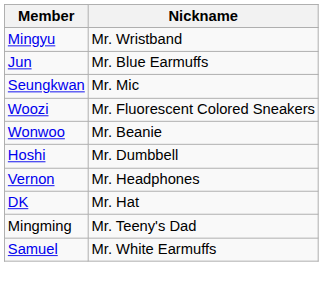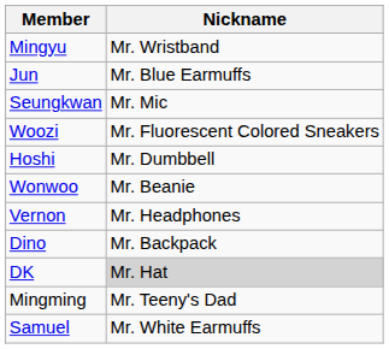rows swapped: Wonwoo <-> Hoshi
+ row: Dino | Mr. Backpack
DK | Nickname: no background -> lightgrey background
